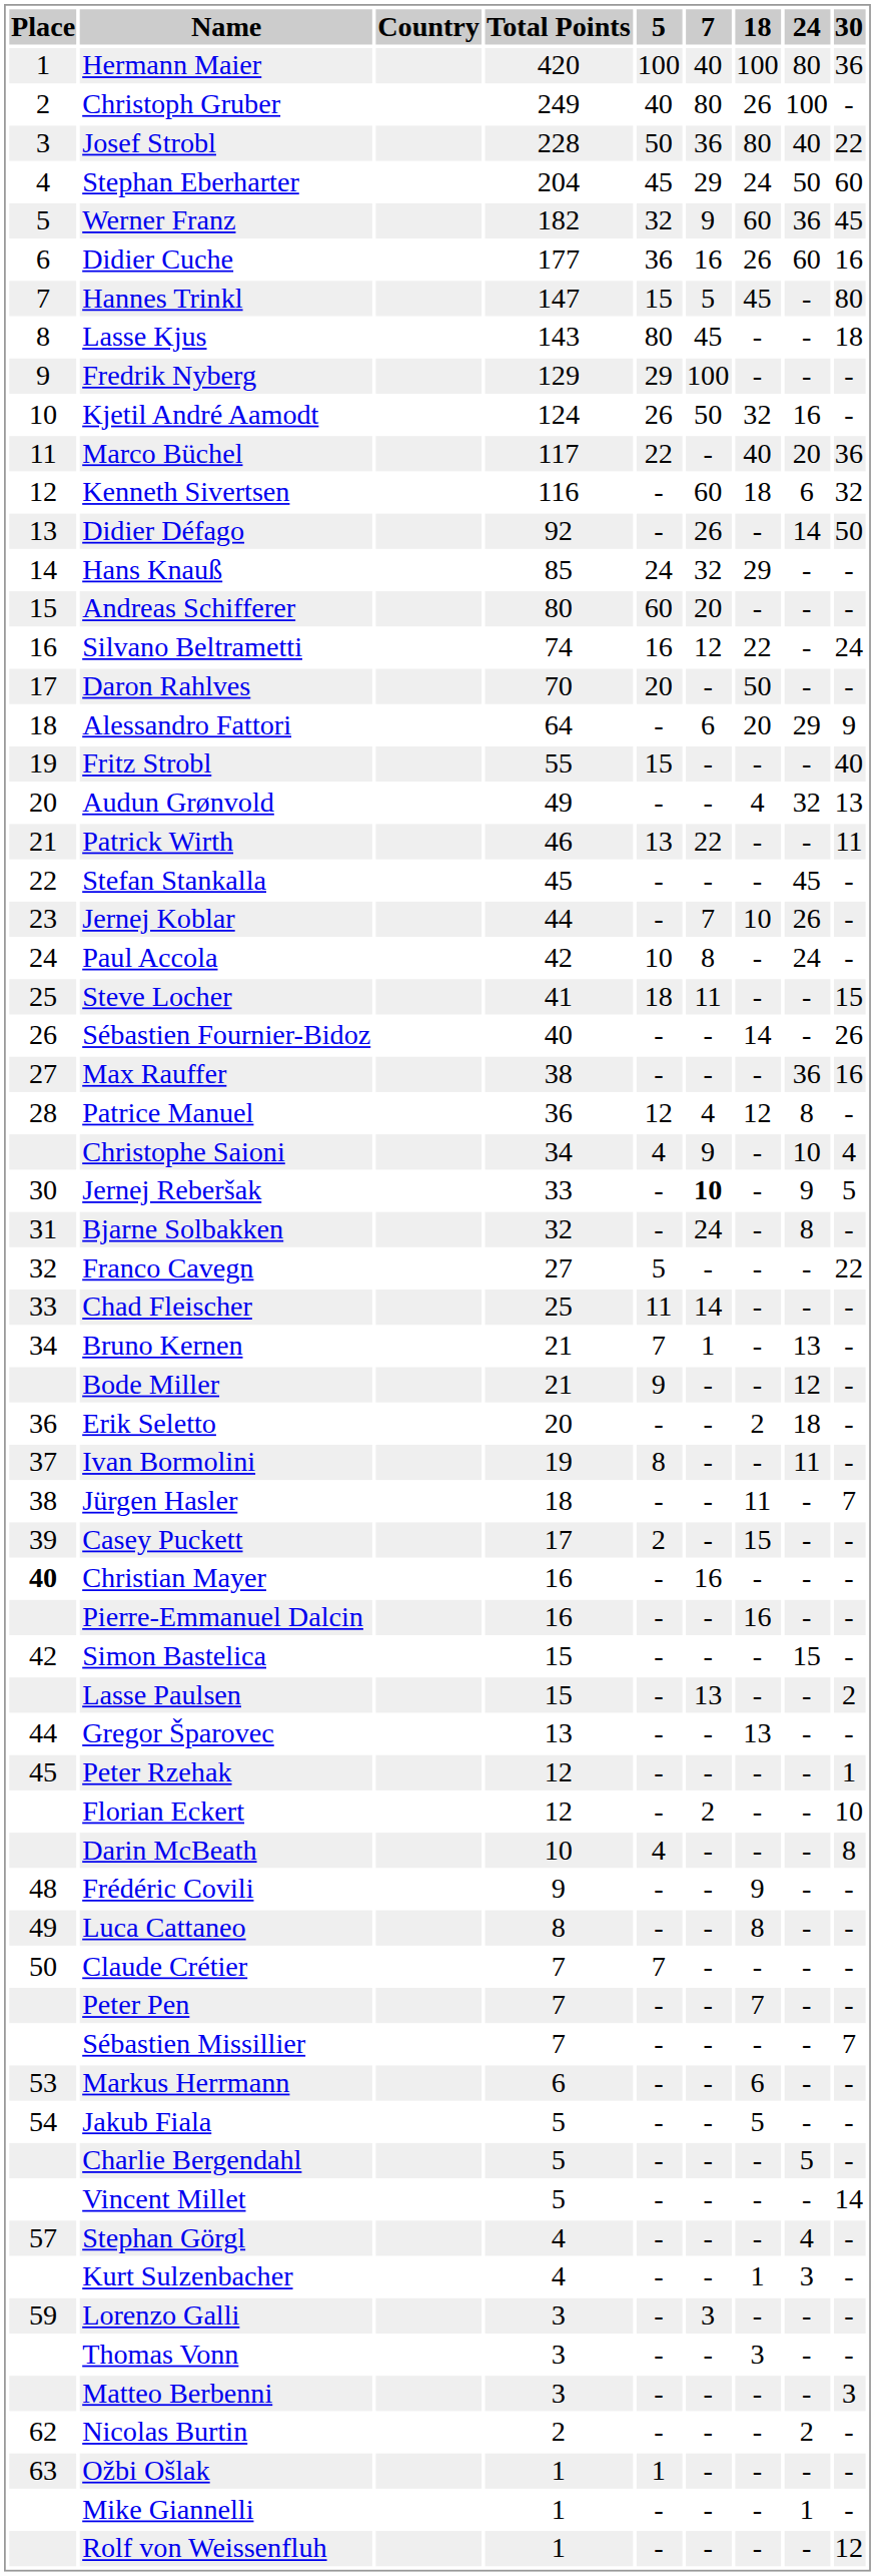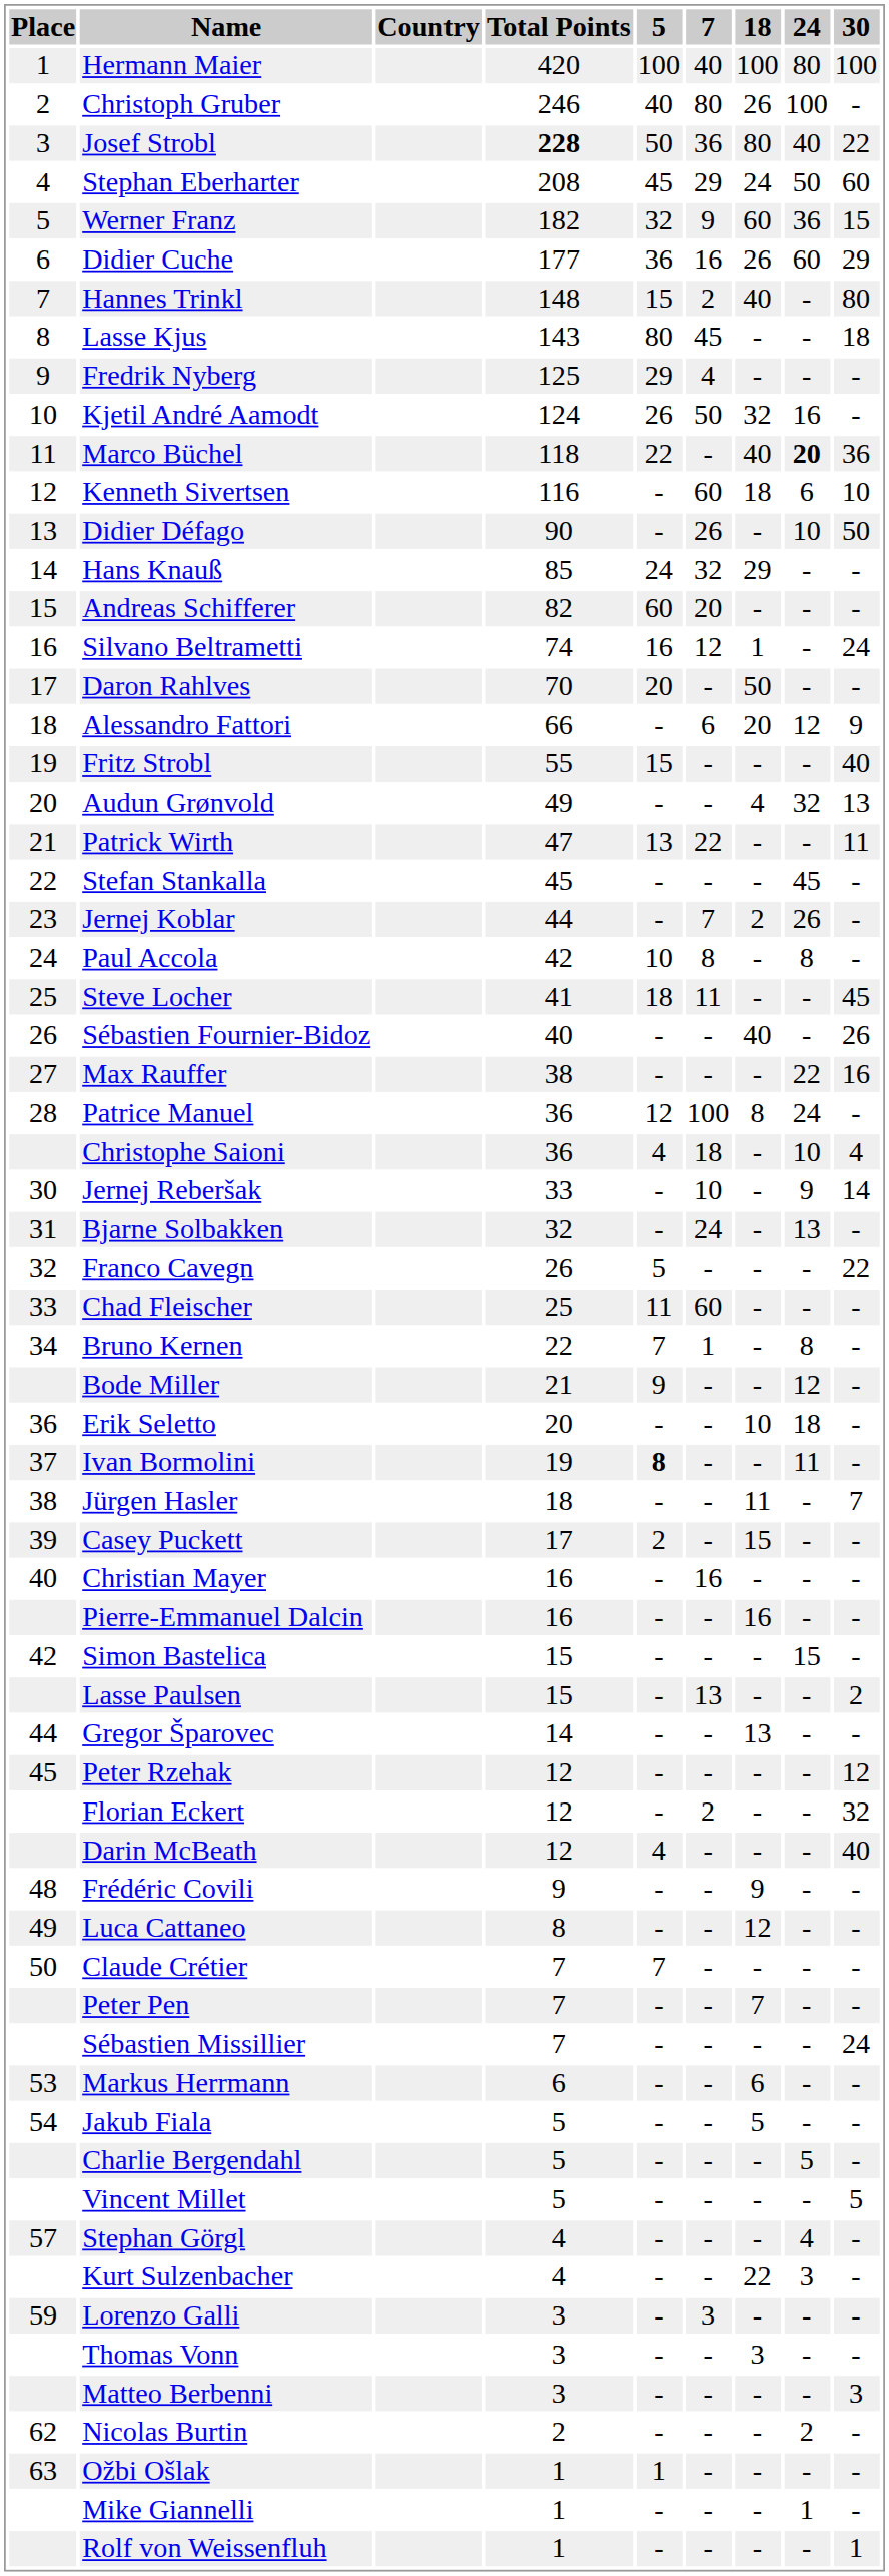Hermann Maier | 30: 36 -> 100
Christoph Gruber | Total Points: 249 -> 246
Josef Strobl | Total Points: normal -> bold
Stephan Eberharter | Total Points: 204 -> 208
Werner Franz | 30: 45 -> 15
Didier Cuche | 30: 16 -> 29
Hannes Trinkl | Total Points: 147 -> 148
Hannes Trinkl | 7: 5 -> 2
Hannes Trinkl | 18: 45 -> 40
Fredrik Nyberg | Total Points: 129 -> 125
Fredrik Nyberg | 7: 100 -> 4
Marco Büchel | Total Points: 117 -> 118
Marco Büchel | 24: normal -> bold
Kenneth Sivertsen | 30: 32 -> 10
Didier Défago | Total Points: 92 -> 90
Didier Défago | 24: 14 -> 10
Andreas Schifferer | Total Points: 80 -> 82
Silvano Beltrametti | 18: 22 -> 1
Alessandro Fattori | Total Points: 64 -> 66
Alessandro Fattori | 24: 29 -> 12
Patrick Wirth | Total Points: 46 -> 47
Jernej Koblar | 18: 10 -> 2
Paul Accola | 24: 24 -> 8
Steve Locher | 30: 15 -> 45
Sébastien Fournier-Bidoz | 18: 14 -> 40
Max Rauffer | 24: 36 -> 22
Patrice Manuel | 7: 4 -> 100
Patrice Manuel | 18: 12 -> 8
Patrice Manuel | 24: 8 -> 24
Christophe Saioni | Total Points: 34 -> 36
Christophe Saioni | 7: 9 -> 18
Jernej Reberšak | 7: bold -> normal
Jernej Reberšak | 30: 5 -> 14
Bjarne Solbakken | 24: 8 -> 13
Franco Cavegn | Total Points: 27 -> 26
Chad Fleischer | 7: 14 -> 60
Bruno Kernen | Total Points: 21 -> 22
Bruno Kernen | 24: 13 -> 8
Erik Seletto | 18: 2 -> 10
Ivan Bormolini | 5: normal -> bold
Christian Mayer | Place: bold -> normal
Gregor Šparovec | Total Points: 13 -> 14
Peter Rzehak | 30: 1 -> 12
Florian Eckert | 30: 10 -> 32
Darin McBeath | Total Points: 10 -> 12
Darin McBeath | 30: 8 -> 40
Luca Cattaneo | 18: 8 -> 12
Sébastien Missillier | 30: 7 -> 24
Vincent Millet | 30: 14 -> 5
Kurt Sulzenbacher | 18: 1 -> 22
Rolf von Weissenfluh | 30: 12 -> 1
